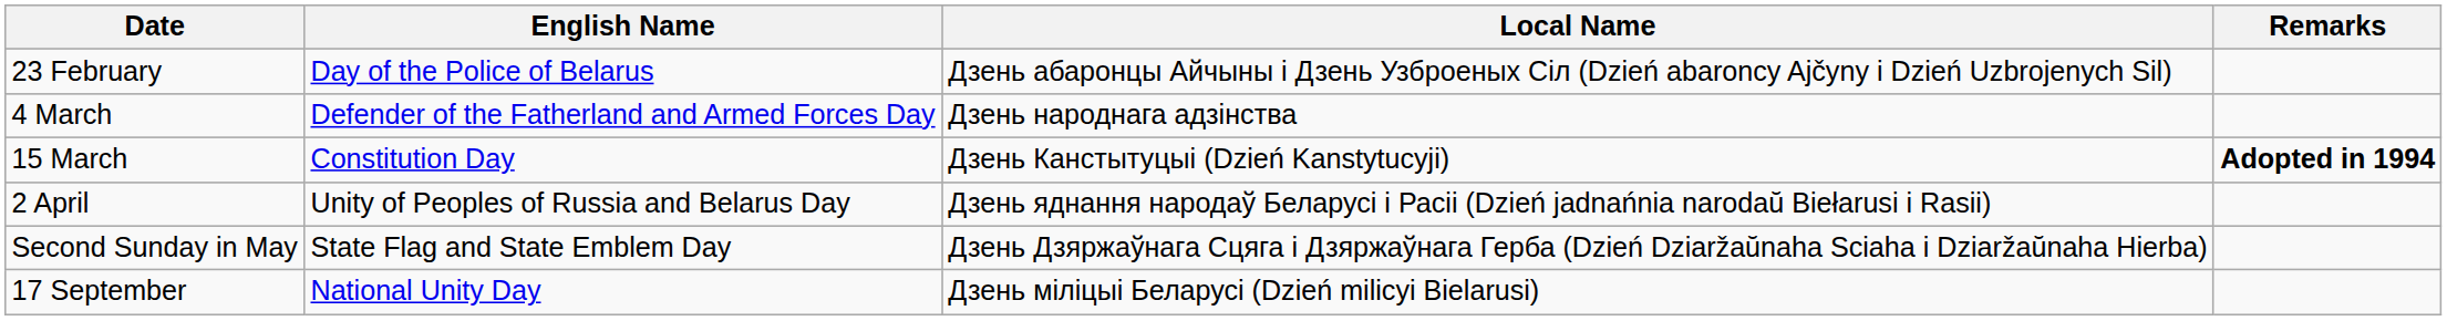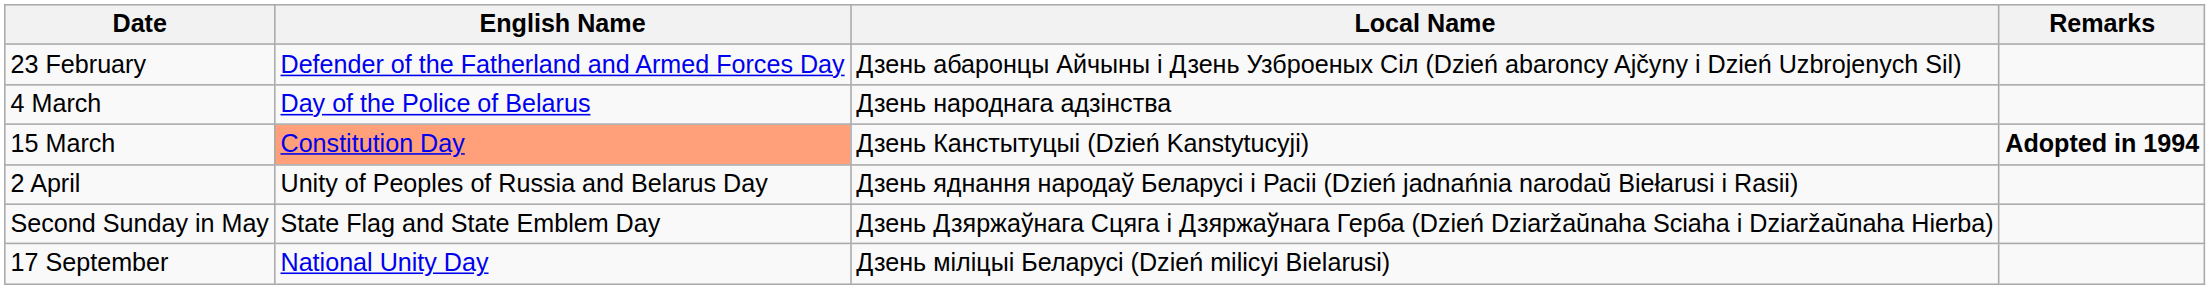23 February | English Name: Day of the Police of Belarus -> Defender of the Fatherland and Armed Forces Day
4 March | English Name: Defender of the Fatherland and Armed Forces Day -> Day of the Police of Belarus
15 March | English Name: no background -> lightsalmon background
